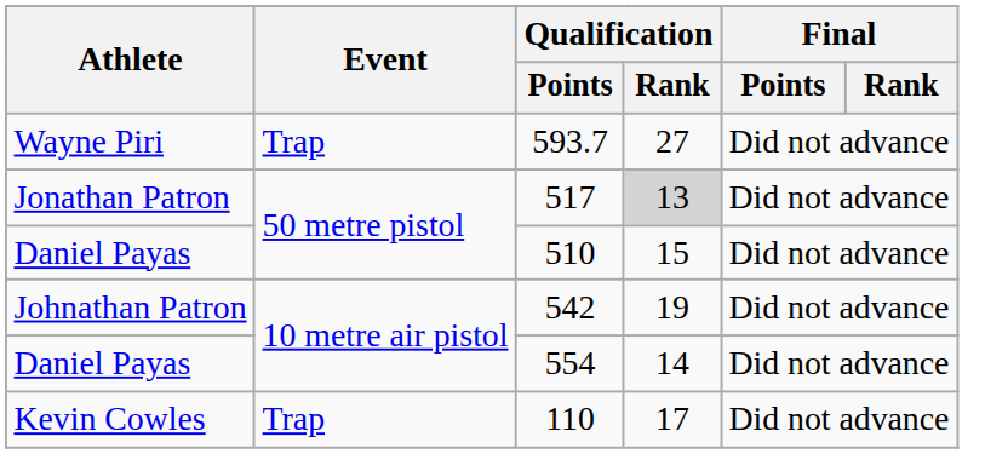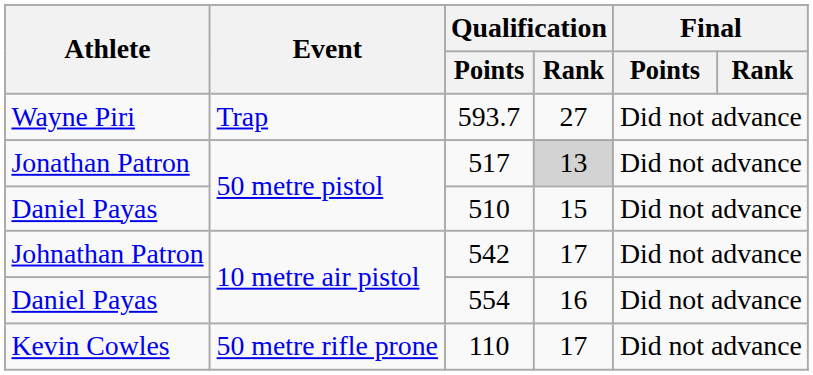542 | Qualification / Rank: 19 -> 17
554 | Qualification / Rank: 14 -> 16
110 | Event: Trap -> 50 metre rifle prone
